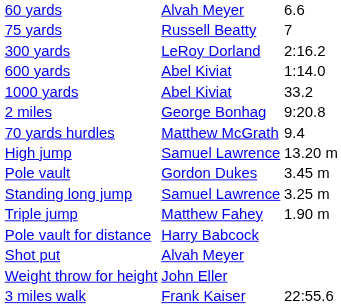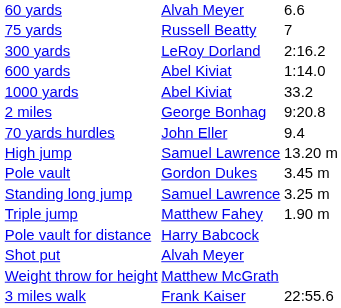70 yards hurdles | column 2: Matthew McGrath -> John Eller
Weight throw for height | column 2: John Eller -> Matthew McGrath
